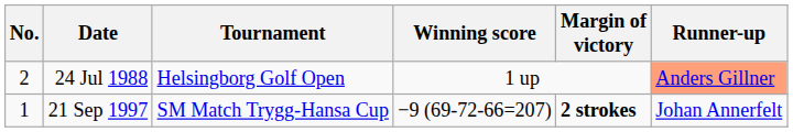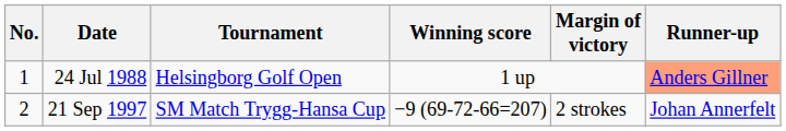24 Jul 1988 | No.: 2 -> 1
21 Sep 1997 | No.: 1 -> 2
21 Sep 1997 | Margin of victory: bold -> normal
